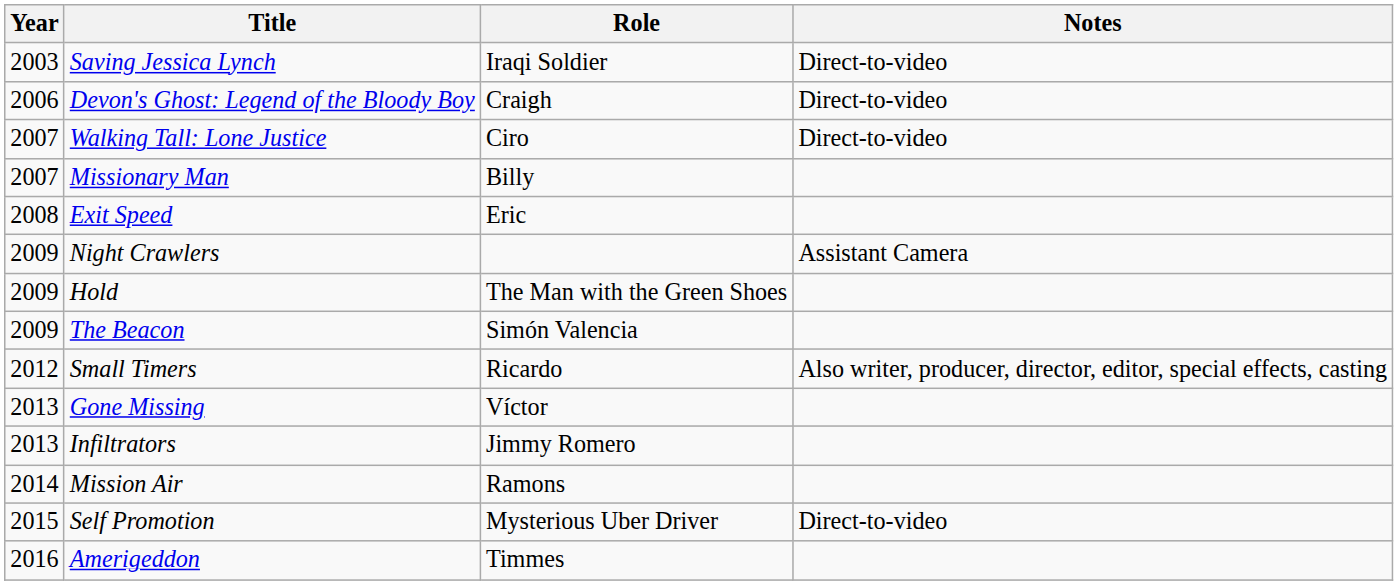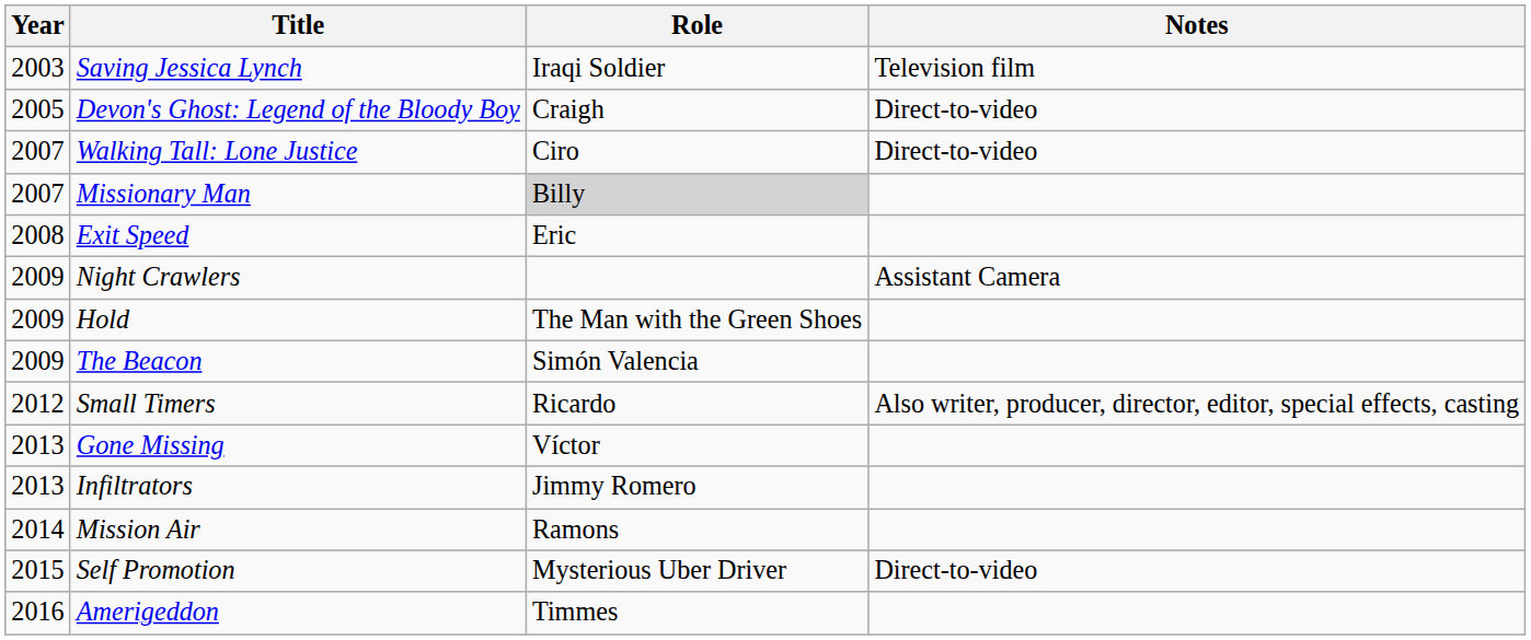Saving Jessica Lynch | Notes: Direct-to-video -> Television film
Devon's Ghost: Legend of the Bloody Boy | Year: 2006 -> 2005
Missionary Man | Role: no background -> lightgrey background
